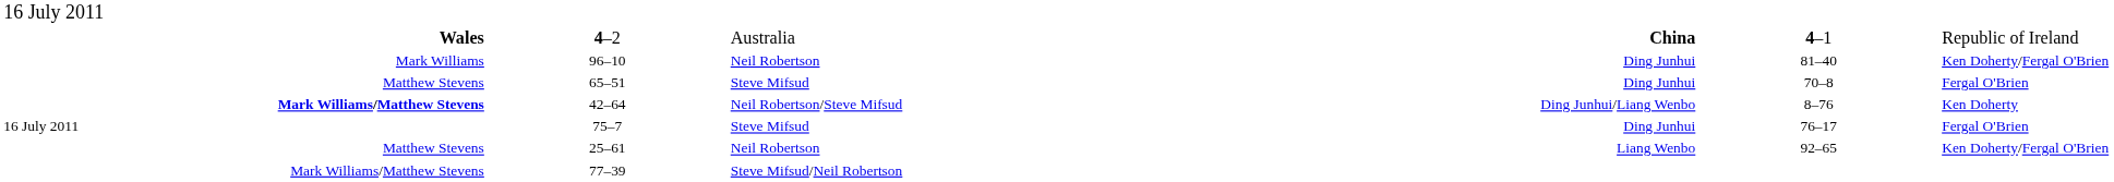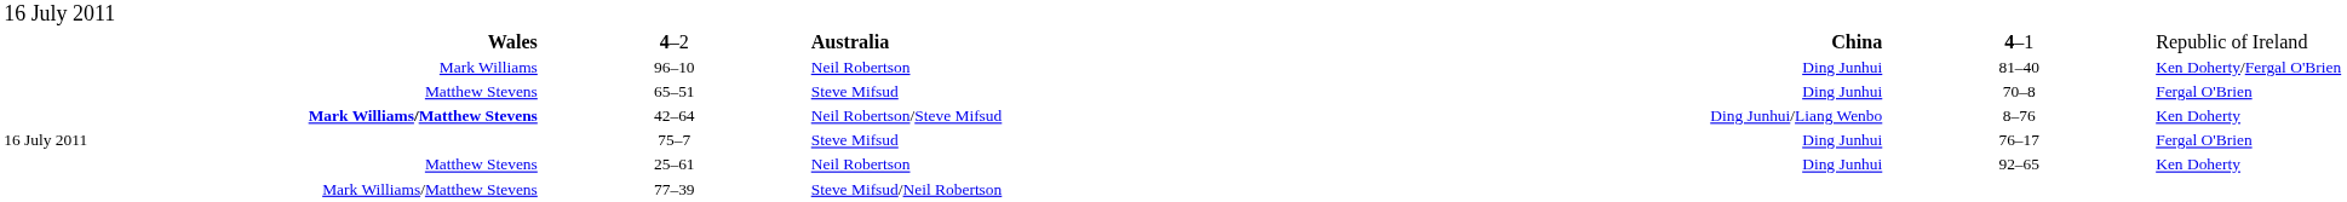4–2 | column 3: normal -> bold
25–61 | column 4: Liang Wenbo -> Ding Junhui
25–61 | column 6: Ken Doherty/Fergal O'Brien -> Ken Doherty
